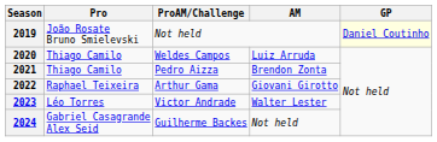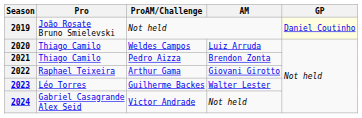2023 | ProAM/Challenge: Victor Andrade -> Guilherme Backes
2024 | ProAM/Challenge: Guilherme Backes -> Victor Andrade
